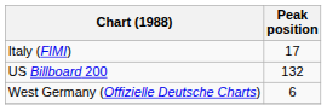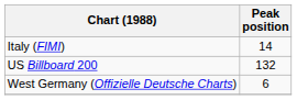Italy (FIMI) | Peak position: 17 -> 14
